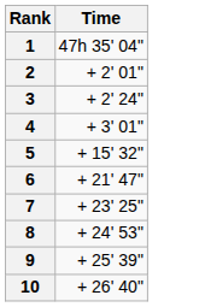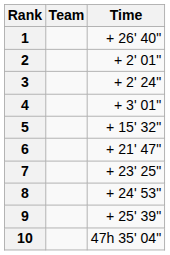+ column: Team
1 | Time: 47h 35' 04" -> + 26' 40"
10 | Time: + 26' 40" -> 47h 35' 04"
